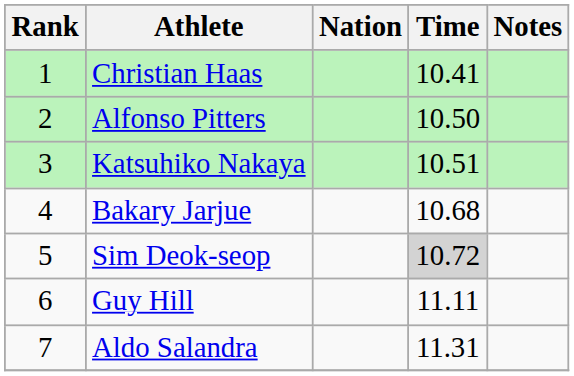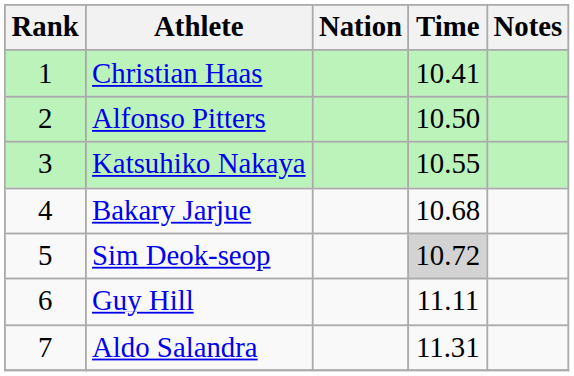Katsuhiko Nakaya | Time: 10.51 -> 10.55
